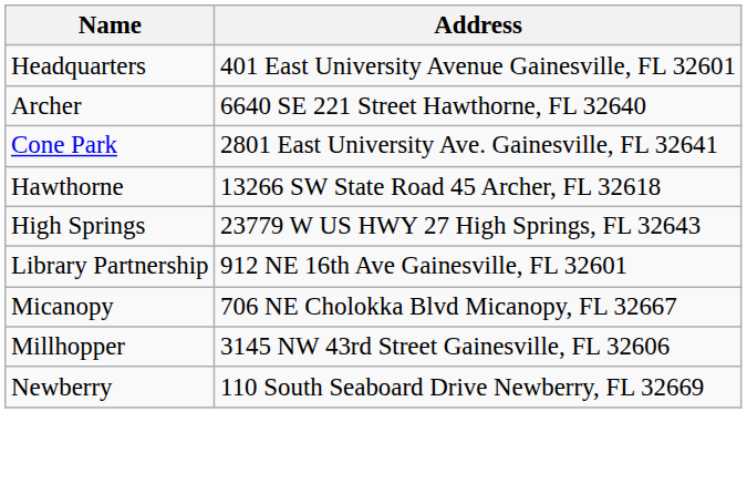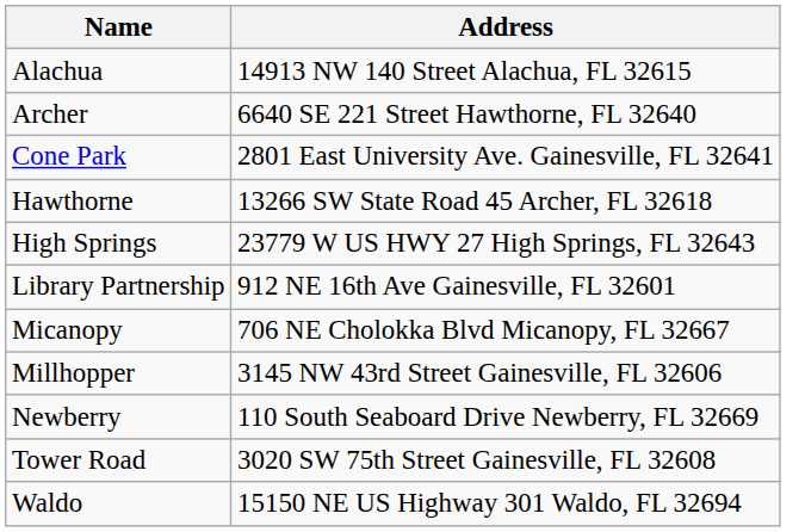- row: Headquarters | 401 East University Avenue Gainesville, FL 32601
+ row: Alachua | 14913 NW 140 Street Alachua, FL 32615
+ row: Tower Road | 3020 SW 75th Street Gainesville, FL 32608
+ row: Waldo | 15150 NE US Highway 301 Waldo, FL 32694
